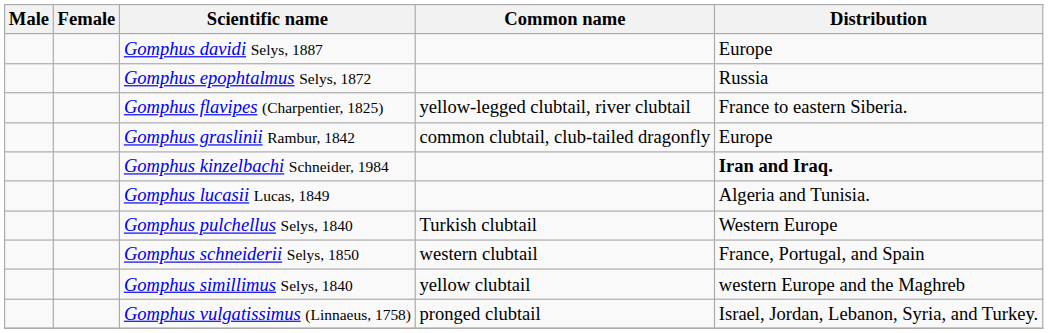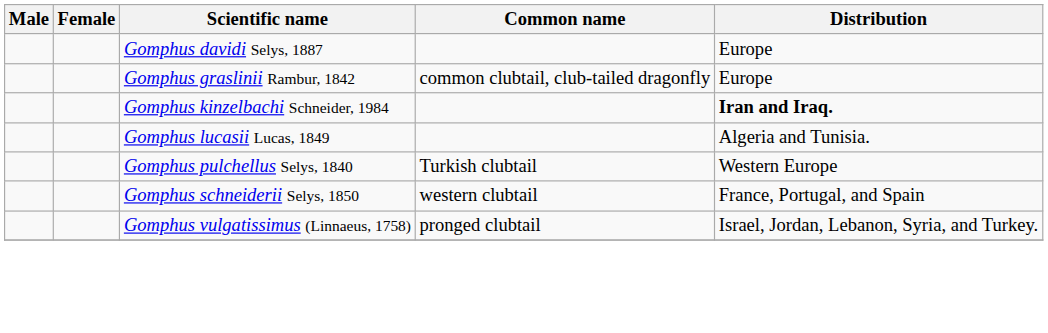- row: Gomphus epophtalmus Selys, 1872 | Russia
- row: Gomphus flavipes (Charpentier, 1825) | yellow-legged clubtail, river clubtail | France to eastern Siberia.
- row: Gomphus simillimus Selys, 1840 | yellow clubtail | western Europe and the Maghreb
